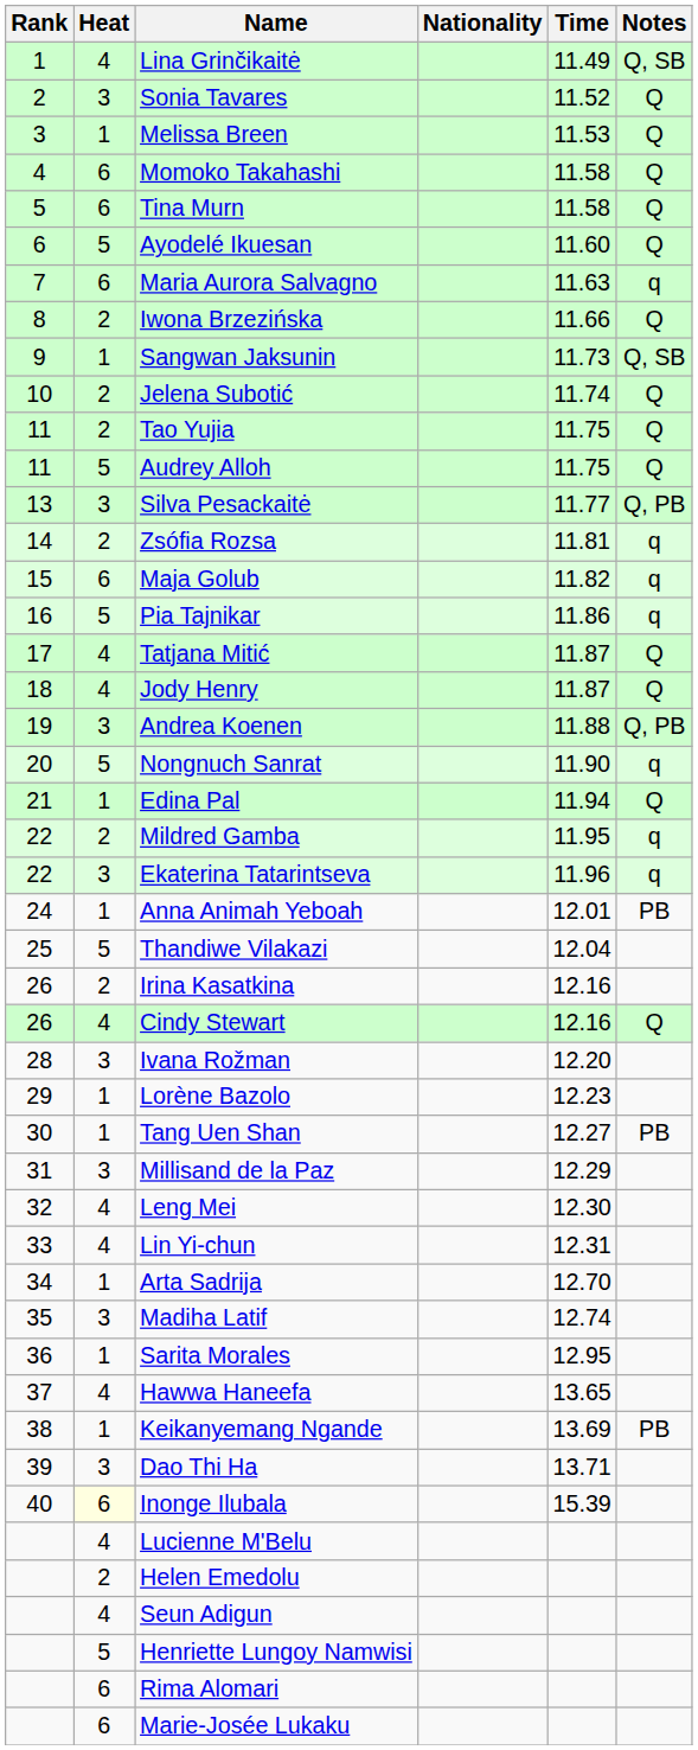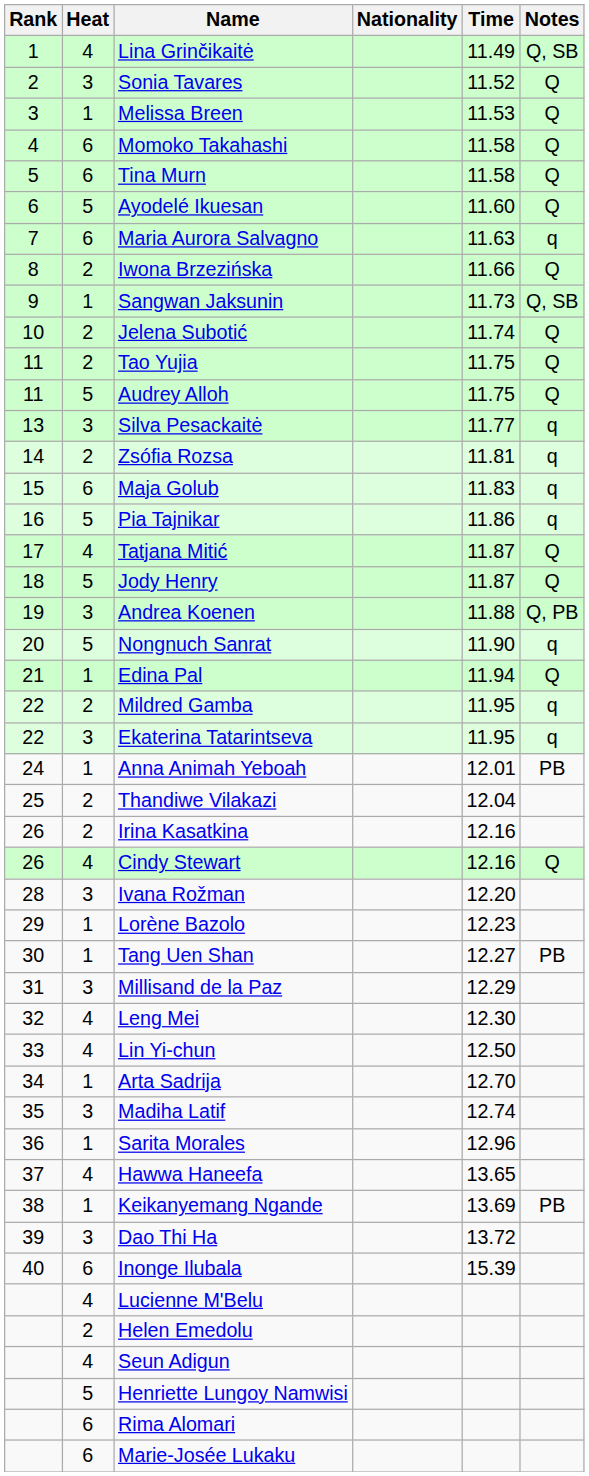Silva Pesackaitė | Notes: Q, PB -> q
Maja Golub | Time: 11.82 -> 11.83
Jody Henry | Heat: 4 -> 5
Ekaterina Tatarintseva | Time: 11.96 -> 11.95
Thandiwe Vilakazi | Heat: 5 -> 2
Lin Yi-chun | Time: 12.31 -> 12.50
Sarita Morales | Time: 12.95 -> 12.96
Dao Thi Ha | Time: 13.71 -> 13.72
Inonge Ilubala | Heat: lightyellow background -> no background
